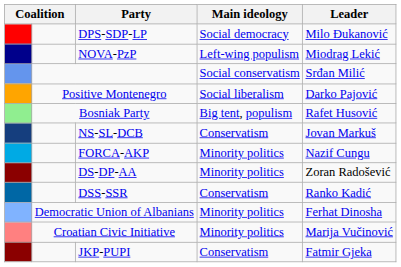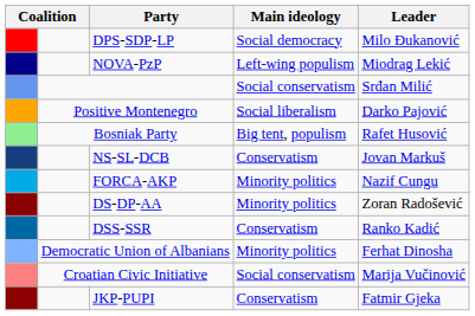Croatian Civic Initiative | Main ideology: Minority politics -> Social conservatism
